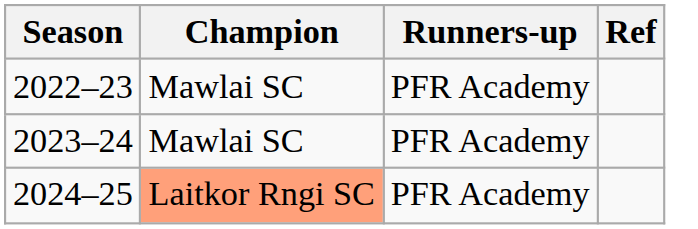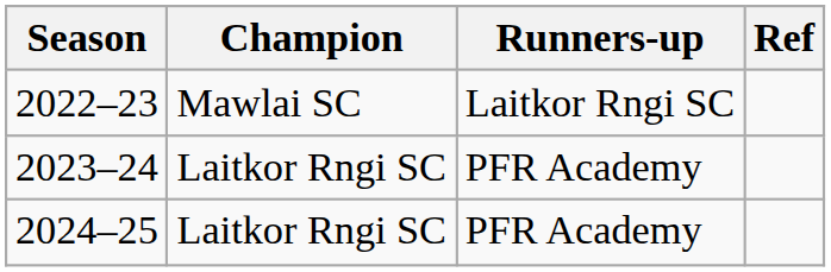2022–23 | Runners-up: PFR Academy -> Laitkor Rngi SC
2023–24 | Champion: Mawlai SC -> Laitkor Rngi SC
2024–25 | Champion: lightsalmon background -> no background
